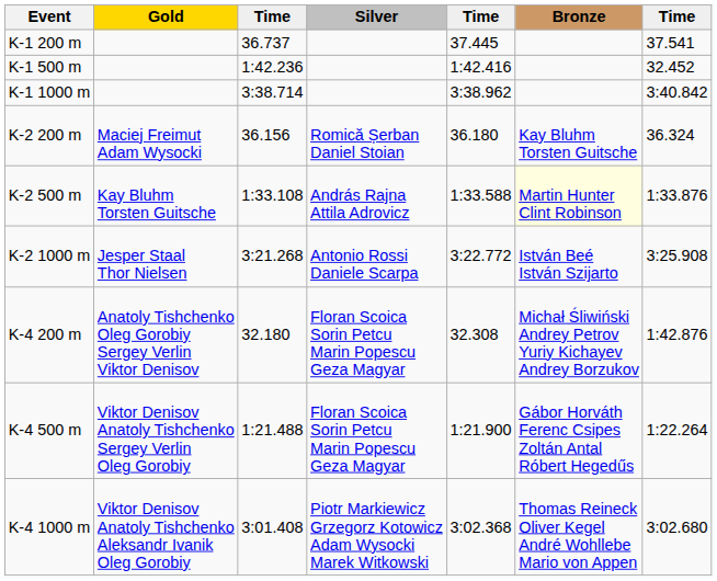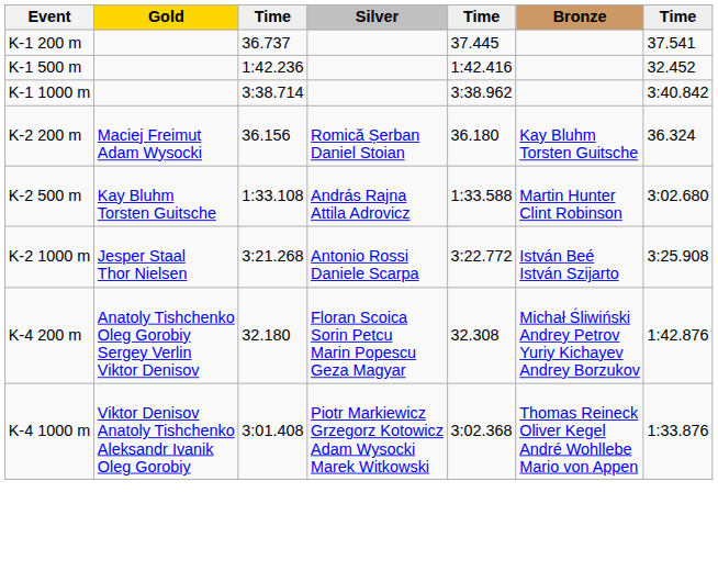K-2 500 m | Bronze: lightyellow background -> no background
K-2 500 m | column 7: 1:33.876 -> 3:02.680
- row: K-4 500 m | Viktor Denisov Anatoly Tishchenko Sergey Verlin Oleg Gorobiy | 1:21.488 | Floran Scoica Sorin Petcu Marin Popescu Geza Magyar | 1:21.900 | Gábor Horváth Ferenc Csipes Zoltán Antal Róbert Hegedűs | 1:22.264
K-4 1000 m | column 7: 3:02.680 -> 1:33.876
